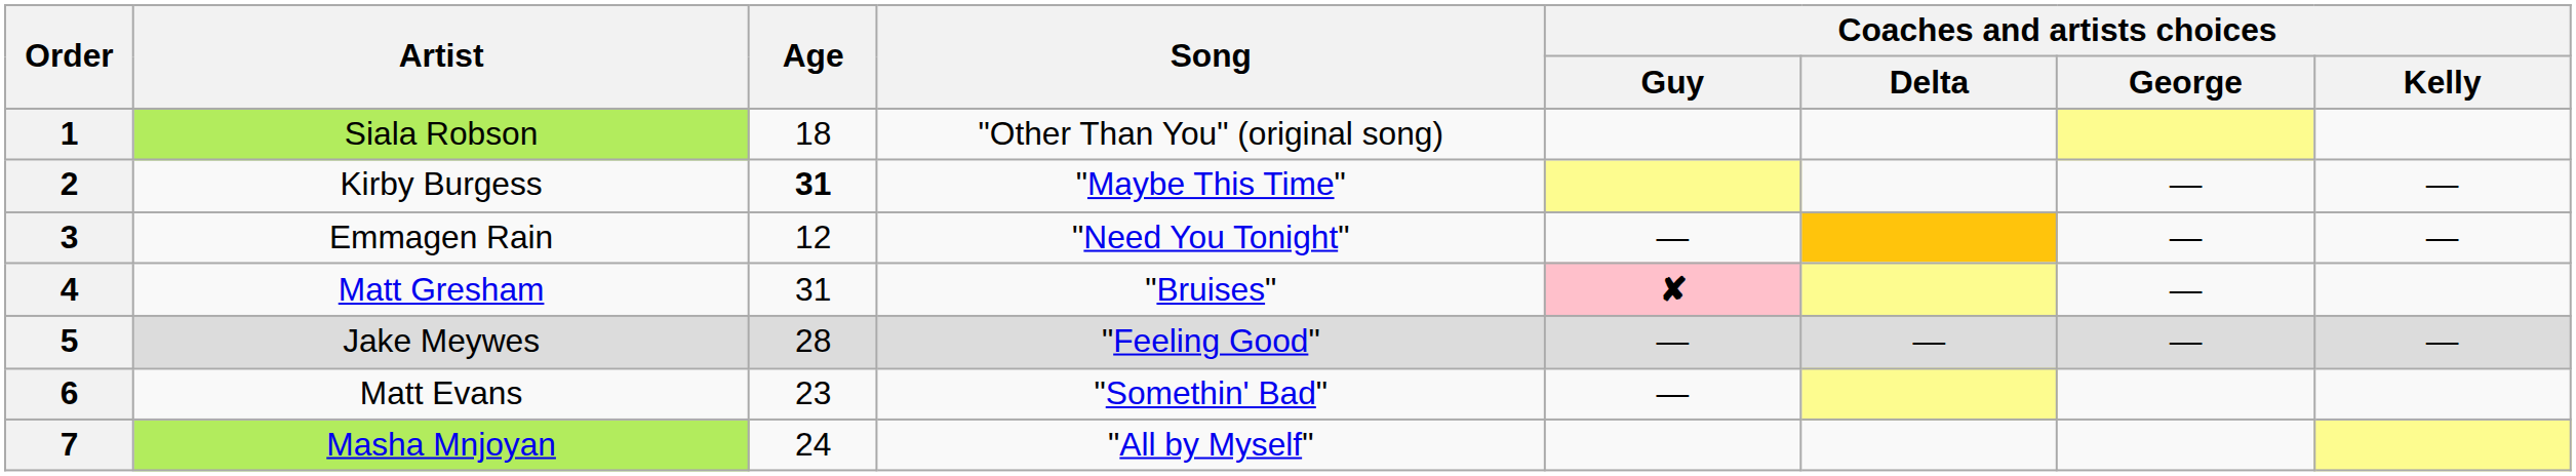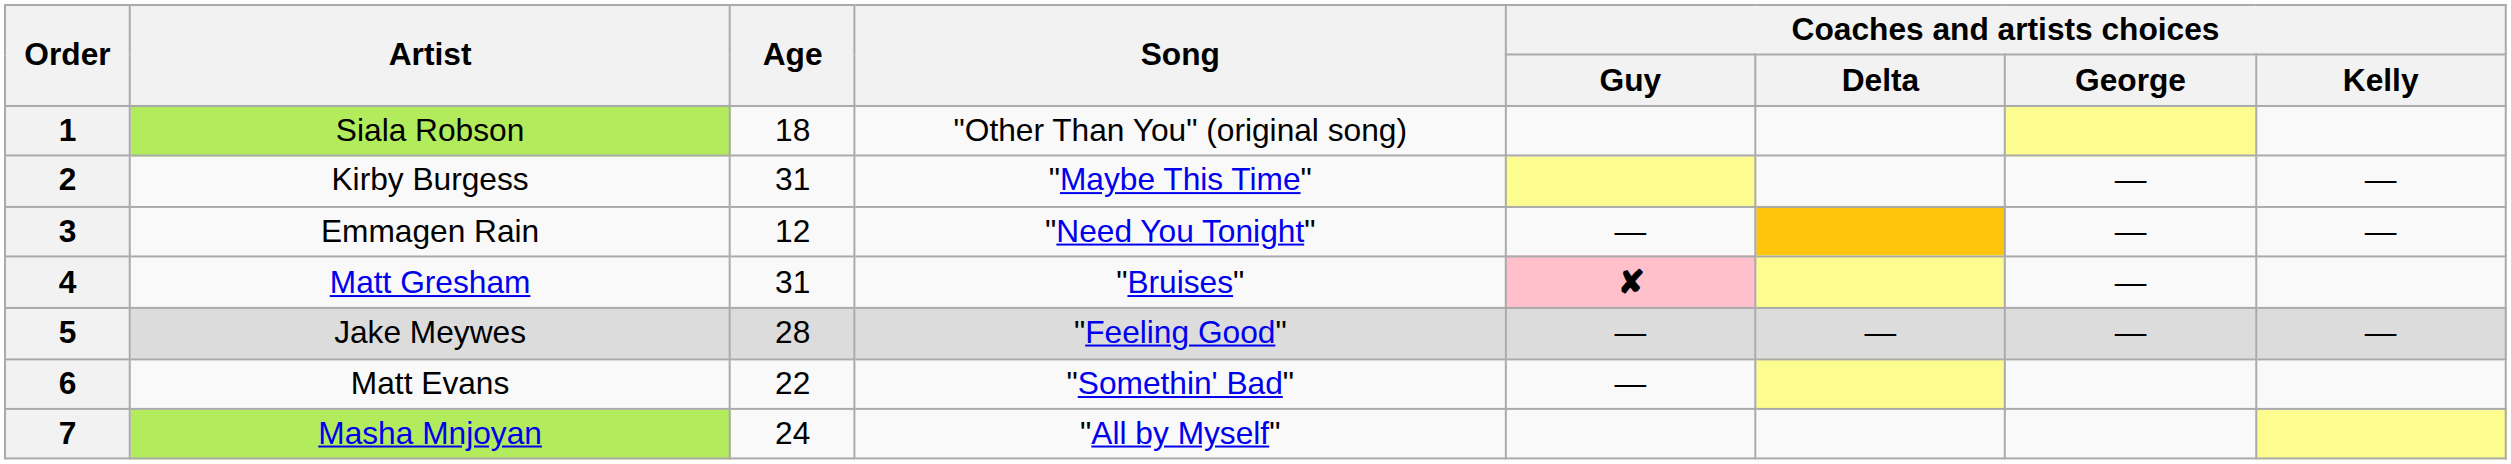2 | Age: bold -> normal
6 | Age: 23 -> 22
